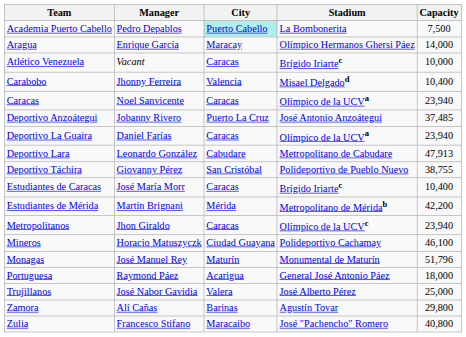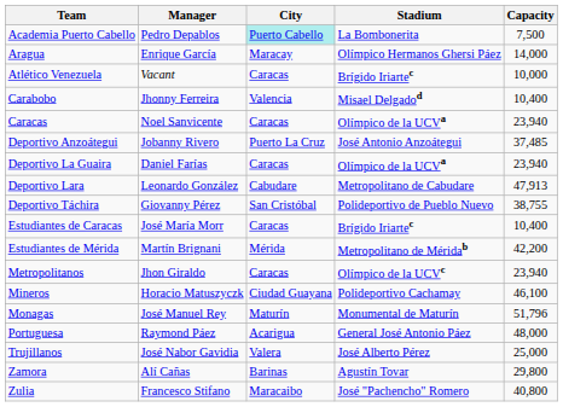Portuguesa | Capacity: 18,000 -> 48,000
